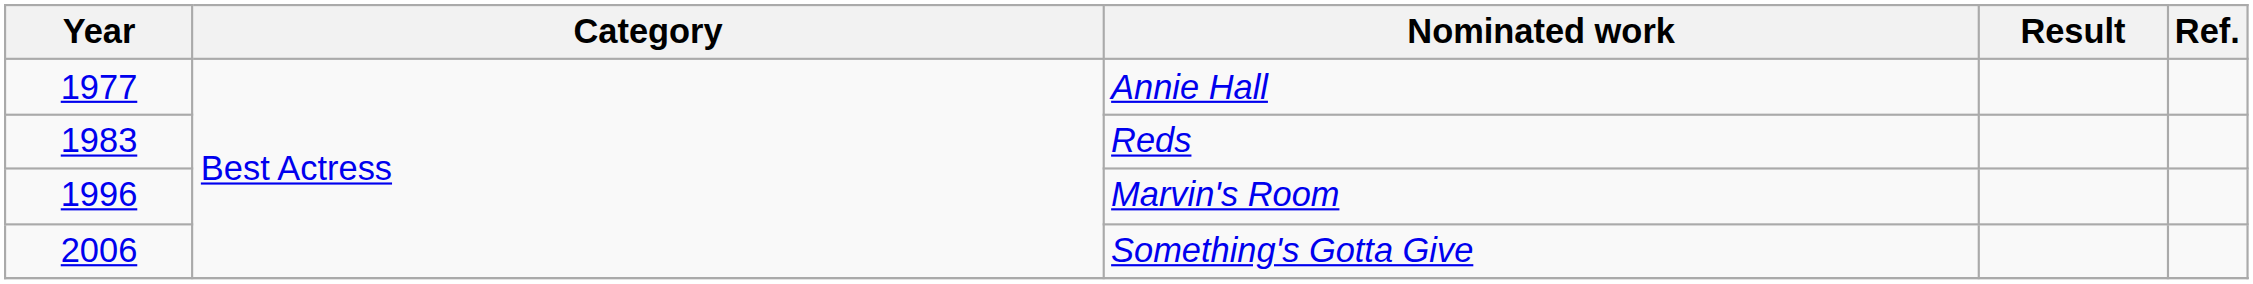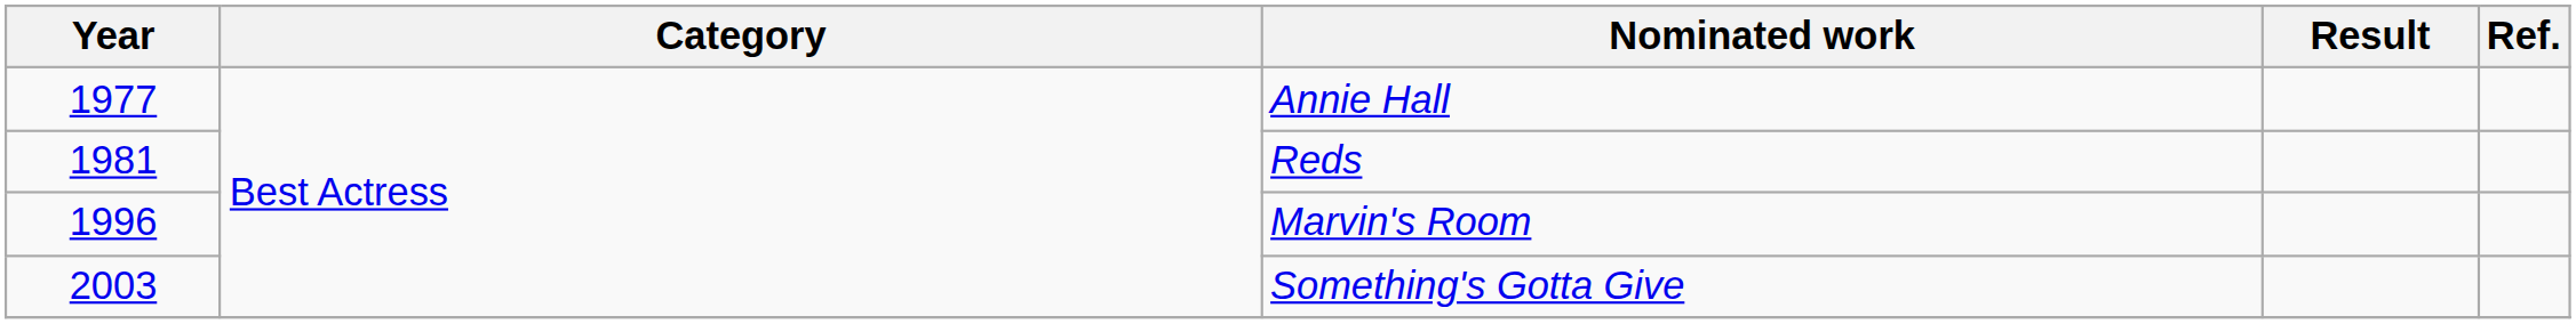Reds | Year: 1983 -> 1981
Something's Gotta Give | Year: 2006 -> 2003
